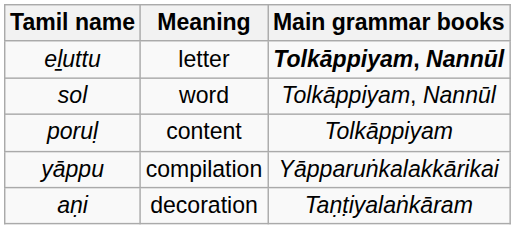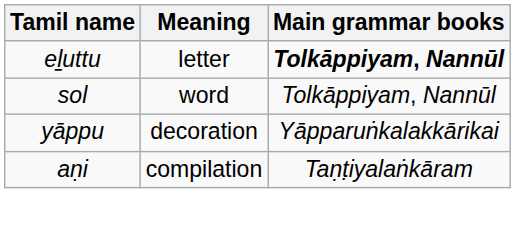- row: poruḷ | content | Tolkāppiyam
yāppu | Meaning: compilation -> decoration
aṇi | Meaning: decoration -> compilation
